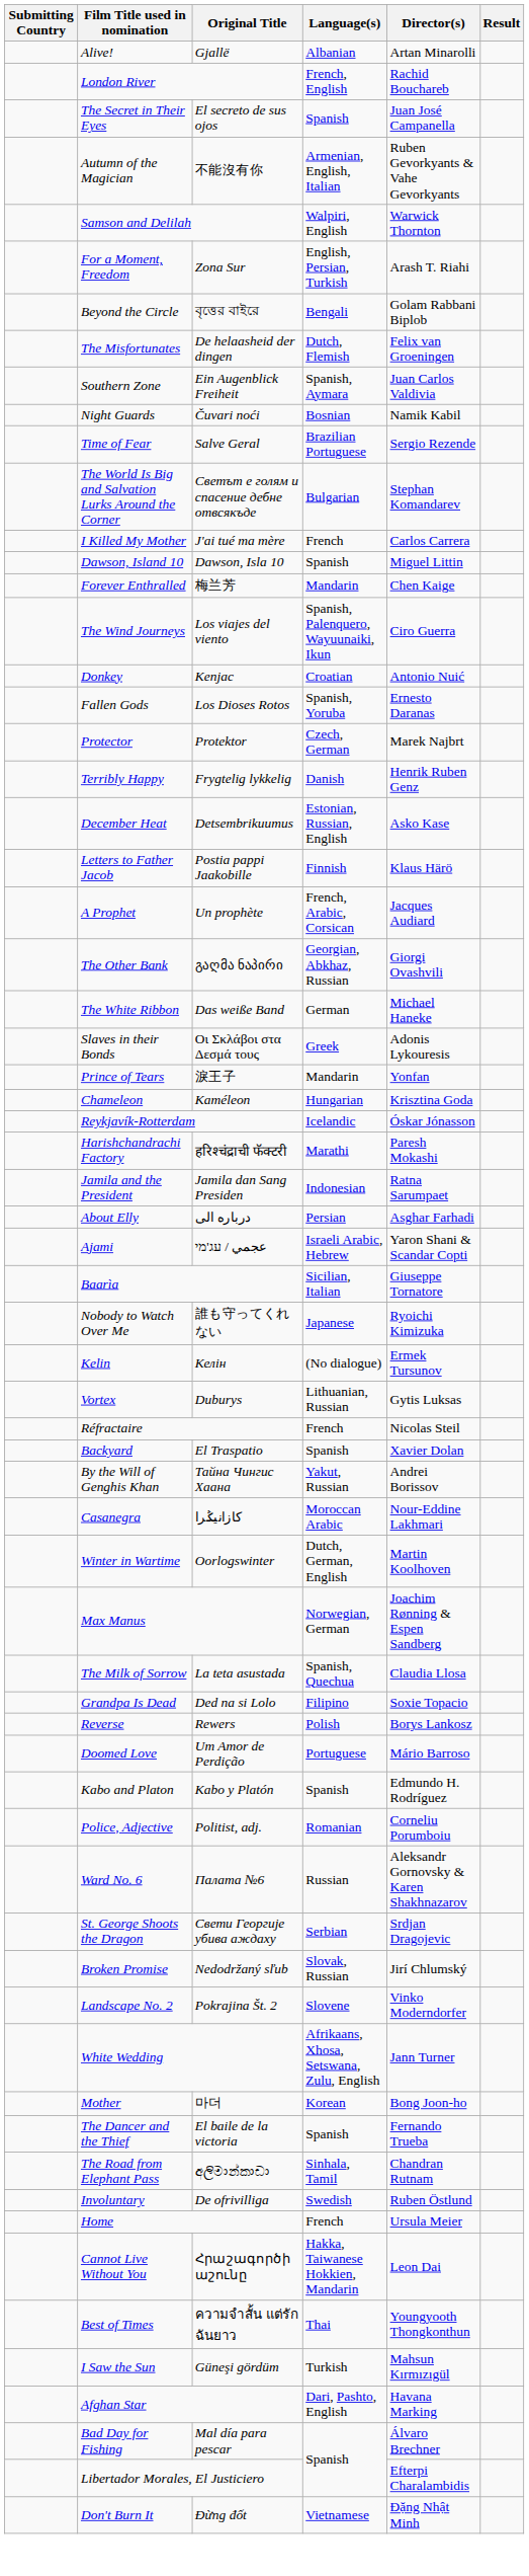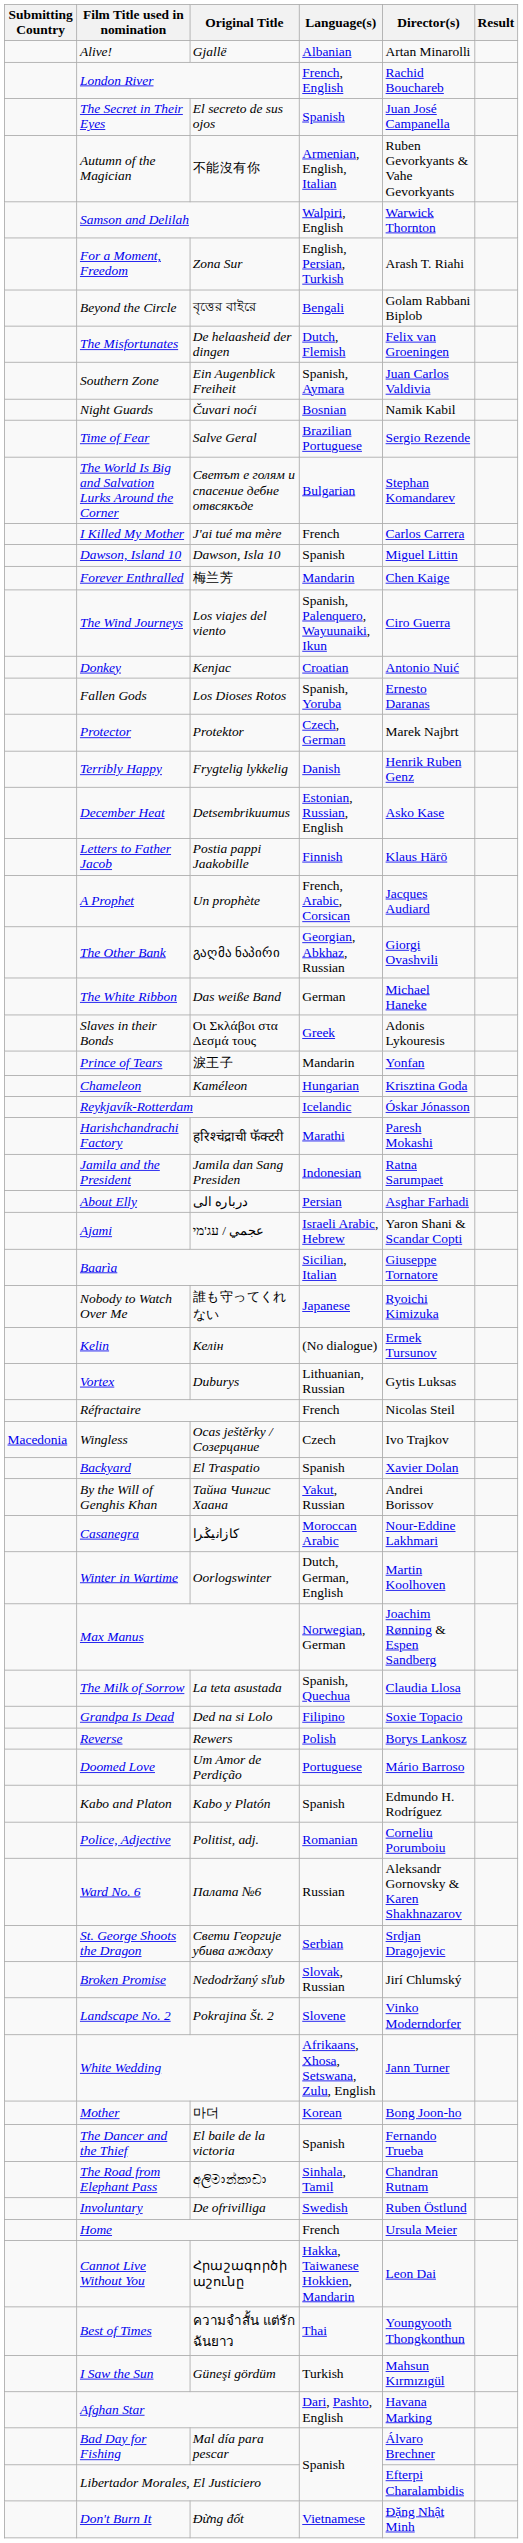+ row: Macedonia | Wingless | Ocas ještěrky / Созерцание | Czech | Ivo Trajkov
